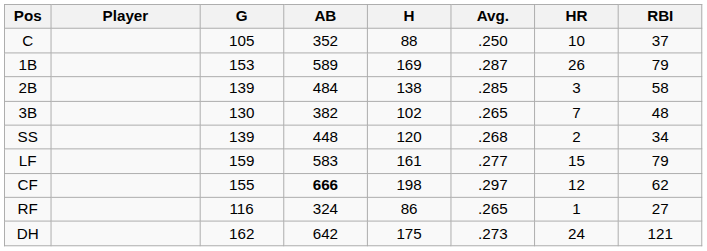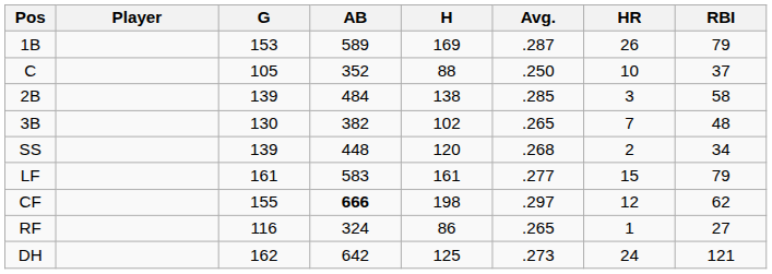rows swapped: C <-> 1B
LF | G: 159 -> 161
DH | H: 175 -> 125
